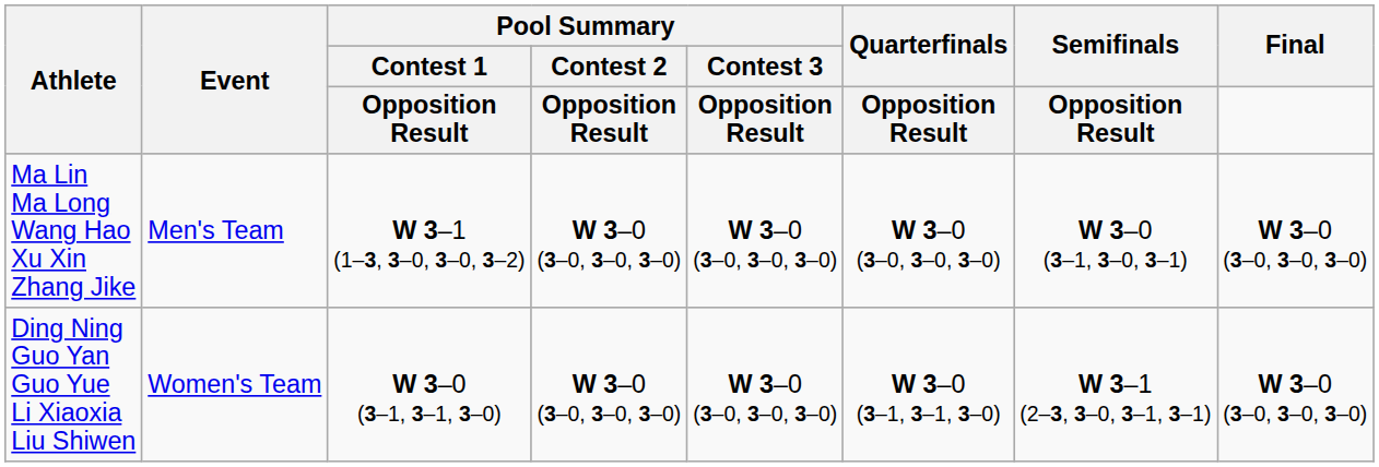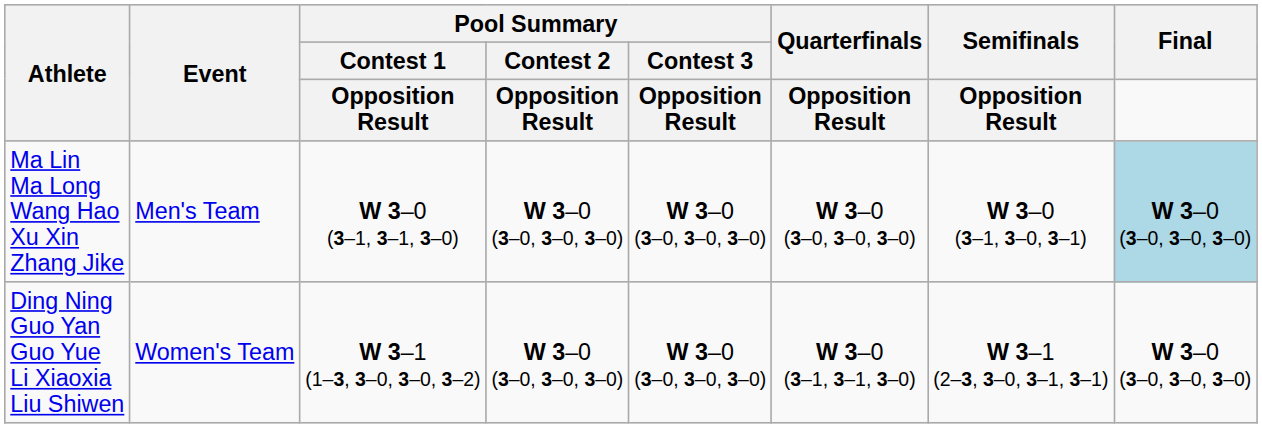Ma Lin Ma Long Wang Hao Xu Xin Zhang Jike | Pool Summary / Contest 1 / Opposition Result: W 3–1 (1–3, 3–0, 3–0, 3–2) -> W 3–0 (3–1, 3–1, 3–0)
Ma Lin Ma Long Wang Hao Xu Xin Zhang Jike | Final: no background -> lightblue background
Ding Ning Guo Yan Guo Yue Li Xiaoxia Liu Shiwen | Pool Summary / Contest 1 / Opposition Result: W 3–0 (3–1, 3–1, 3–0) -> W 3–1 (1–3, 3–0, 3–0, 3–2)
